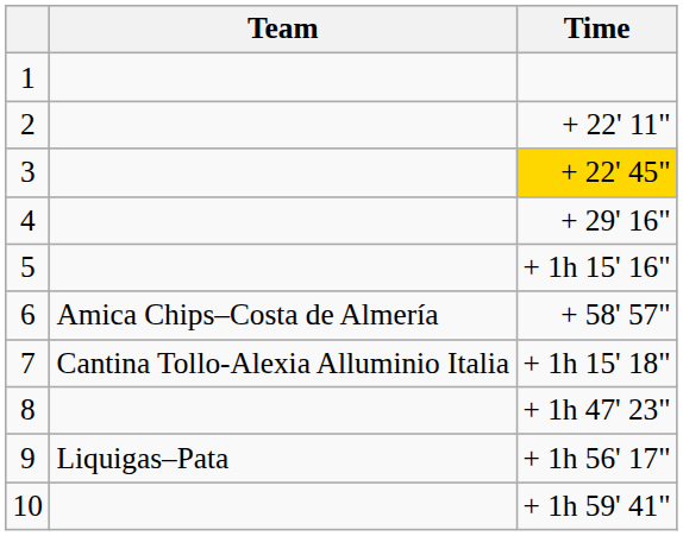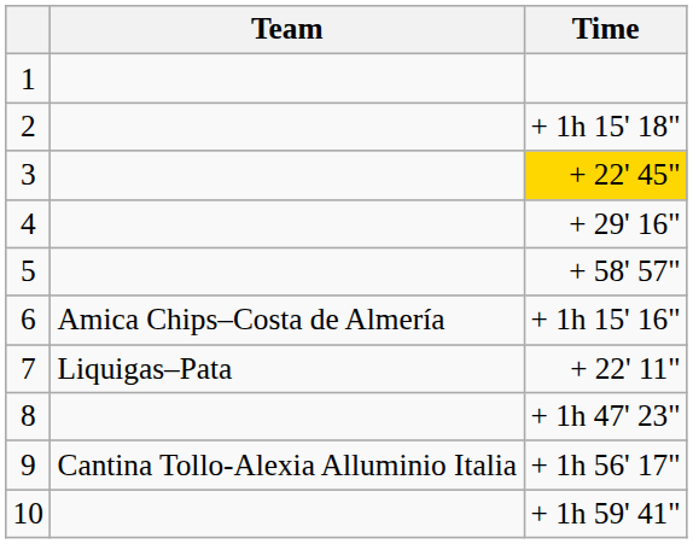2 | Time: + 22' 11" -> + 1h 15' 18"
5 | Time: + 1h 15' 16" -> + 58' 57"
6 | Time: + 58' 57" -> + 1h 15' 16"
7 | Team: Cantina Tollo-Alexia Alluminio Italia -> Liquigas–Pata
7 | Time: + 1h 15' 18" -> + 22' 11"
9 | Team: Liquigas–Pata -> Cantina Tollo-Alexia Alluminio Italia
